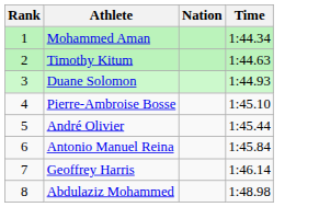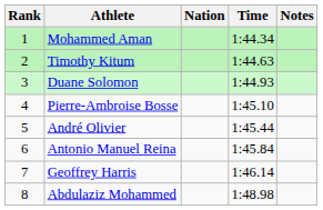+ column: Notes
